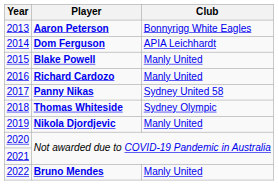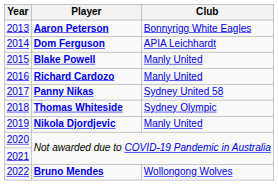Bruno Mendes | Club: Manly United -> Wollongong Wolves
